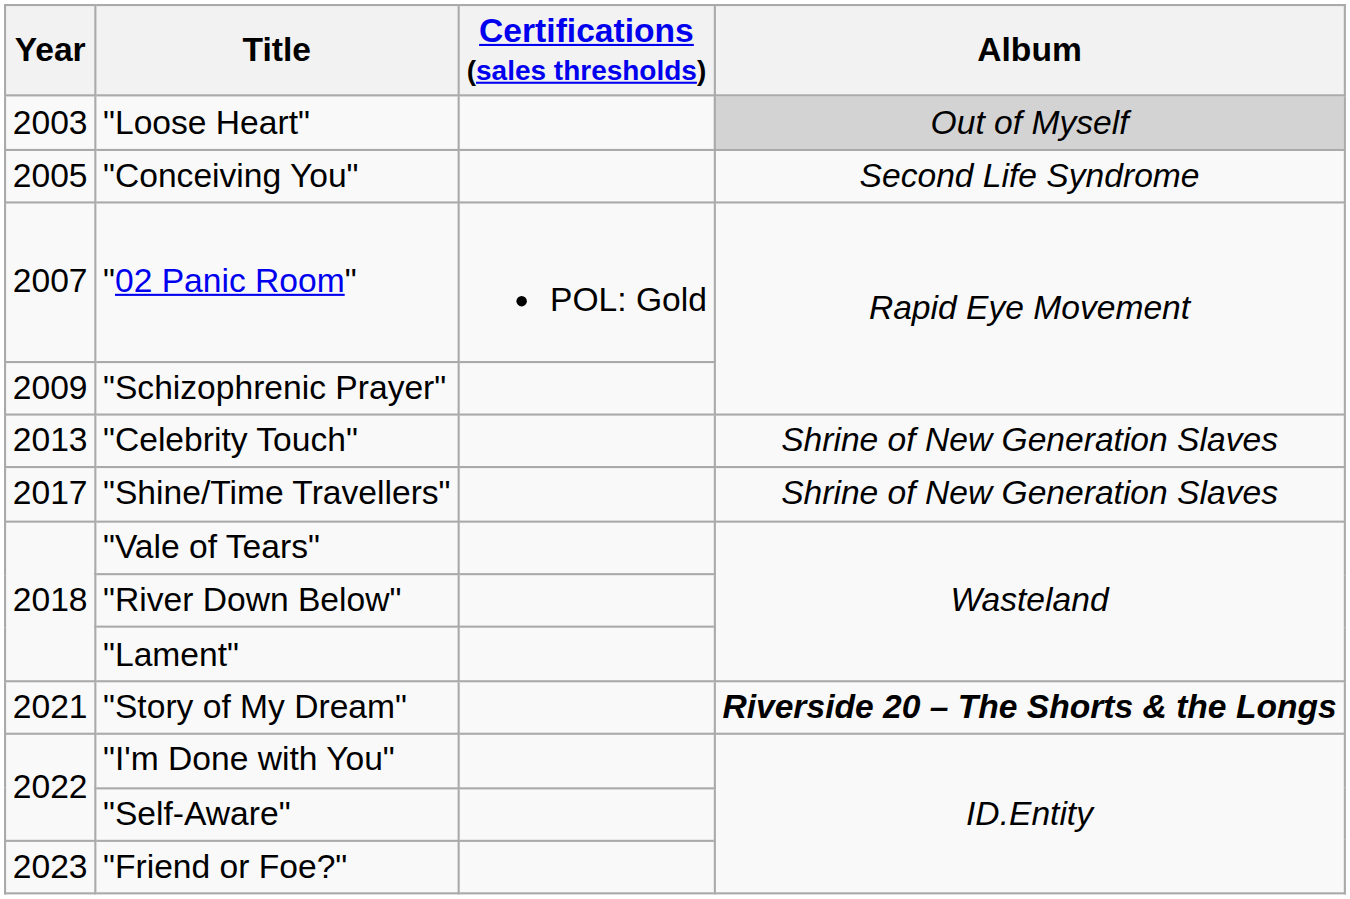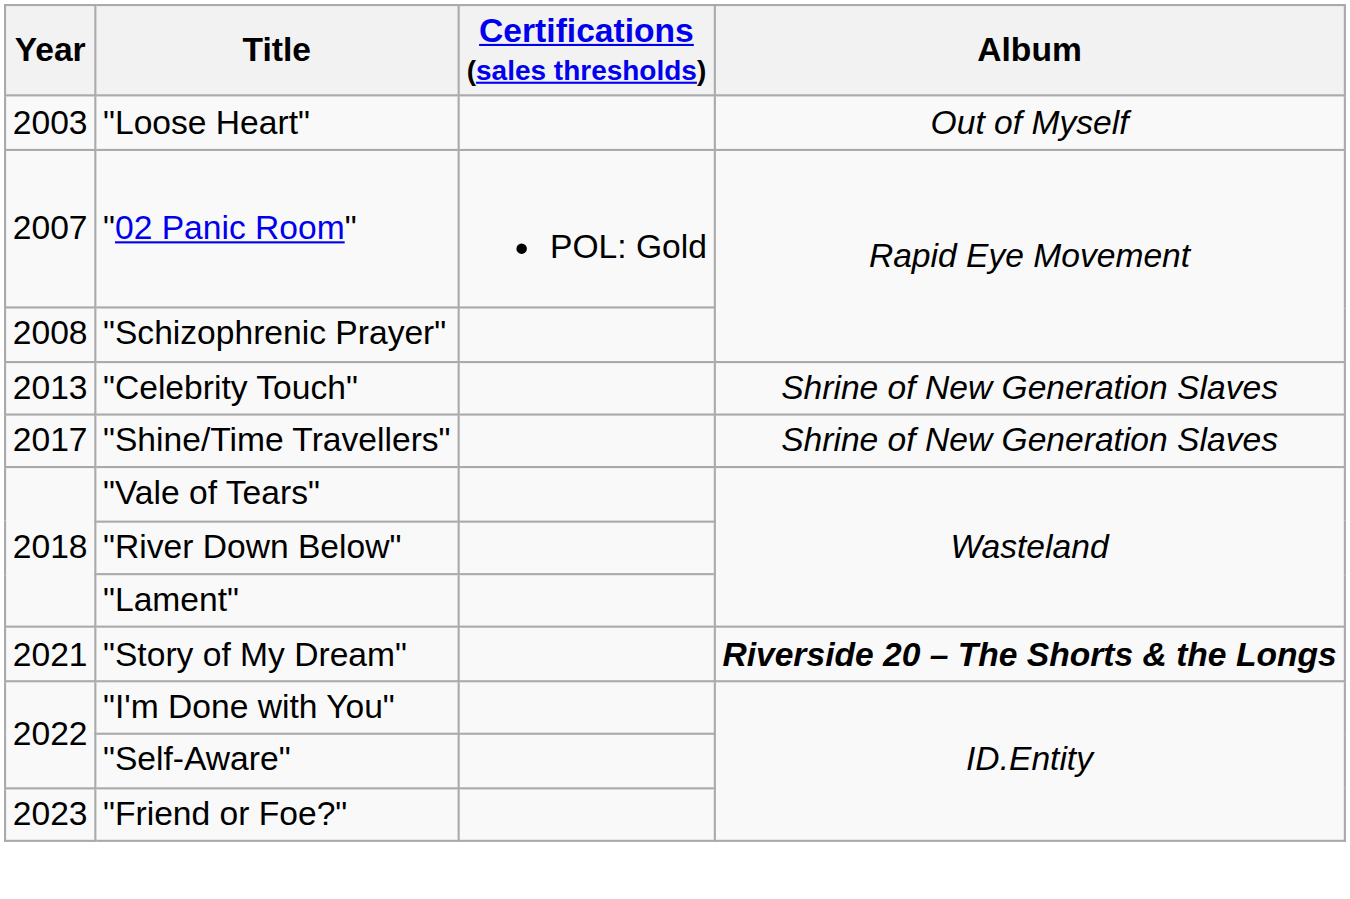"Loose Heart" | Album: lightgrey background -> no background
- row: 2005 | "Conceiving You" | Second Life Syndrome
"Schizophrenic Prayer" | Year: 2009 -> 2008
